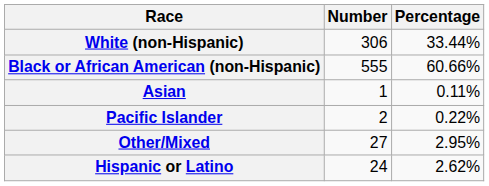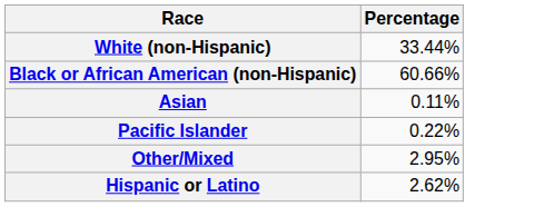- column: Number | 306 | 555 | 1 | 2 | 27 | 24
